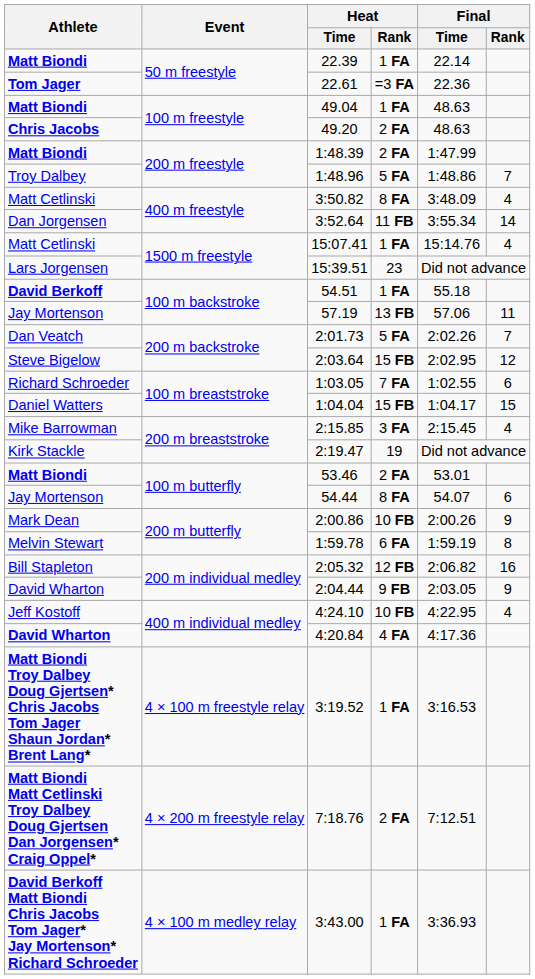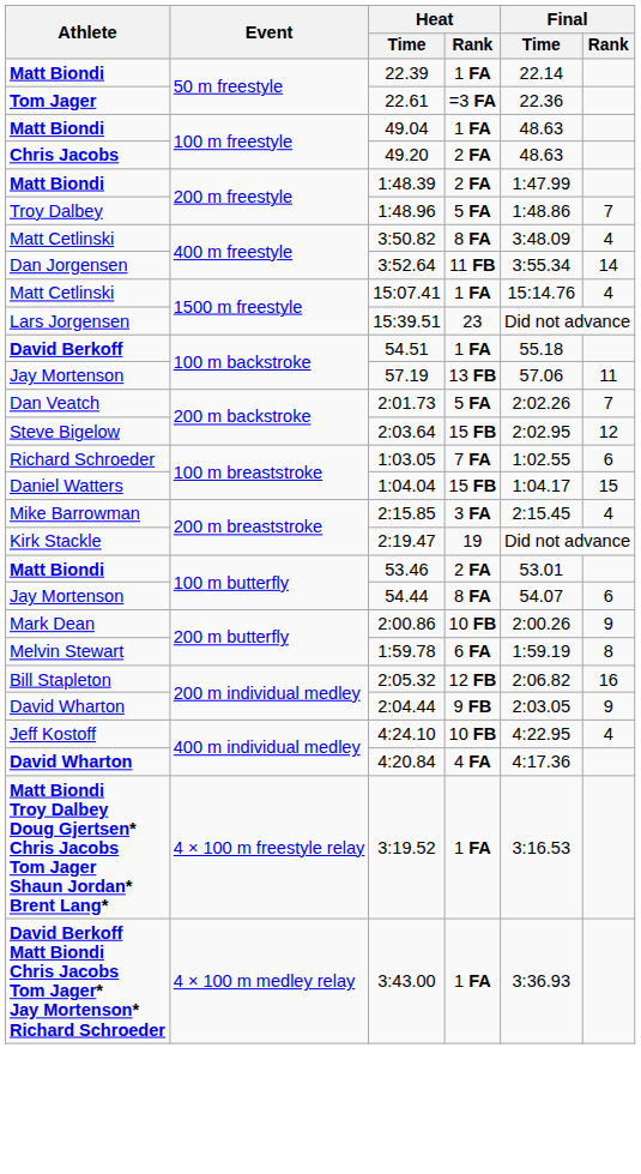- row: Matt Biondi Matt Cetlinski Troy Dalbey Doug Gjertsen Dan Jorgensen* Craig Oppel* | 4 × 200 m freestyle relay | 7:18.76 | 2 FA | 7:12.51
